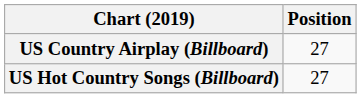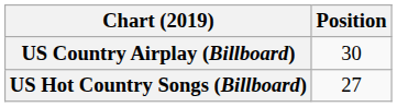US Country Airplay (Billboard) | Position: 27 -> 30
